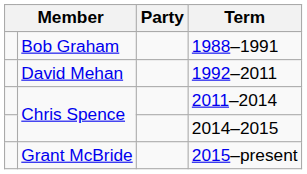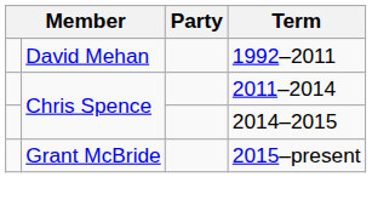- row: Bob Graham | 1988–1991
